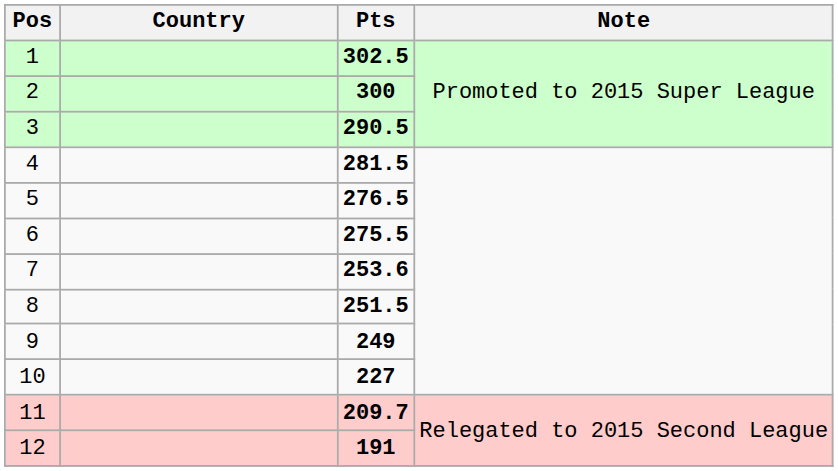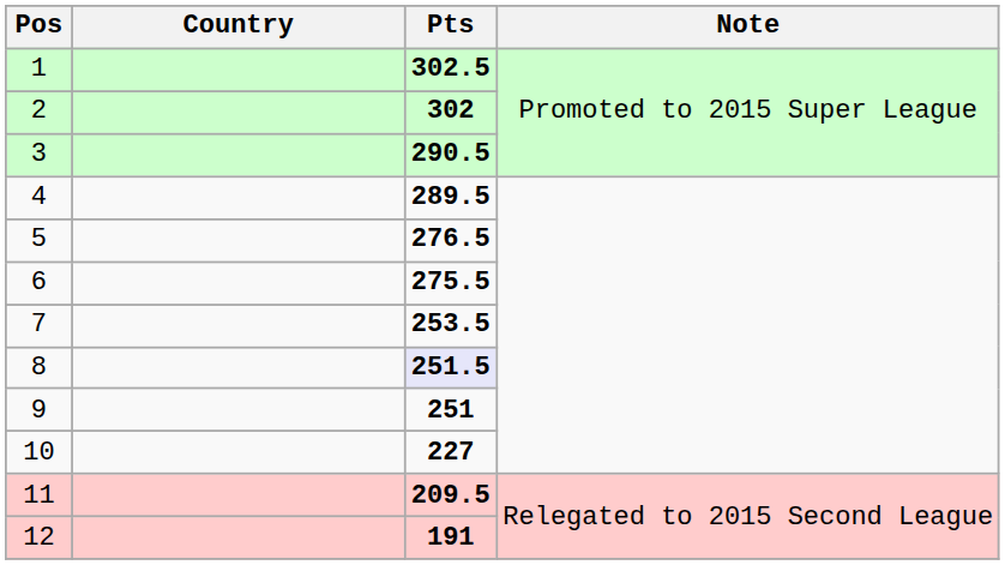2 | Pts: 300 -> 302
4 | Pts: 281.5 -> 289.5
7 | Pts: 253.6 -> 253.5
8 | Pts: no background -> lavender background
9 | Pts: 249 -> 251
11 | Pts: 209.7 -> 209.5
